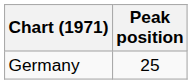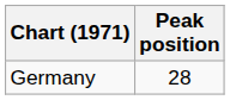Germany | Peak position: 25 -> 28
